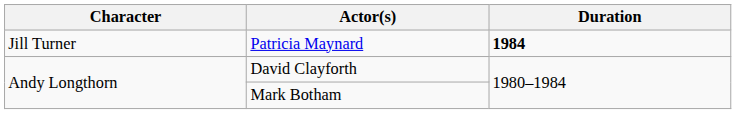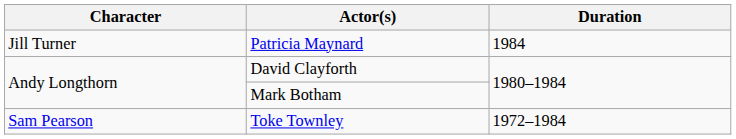Patricia Maynard | Duration: bold -> normal
+ row: Sam Pearson | Toke Townley | 1972–1984
